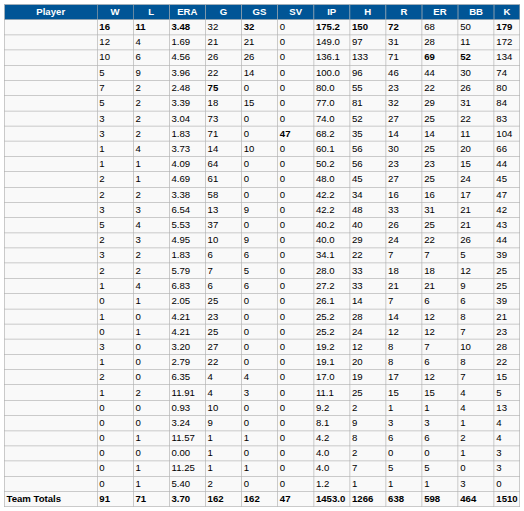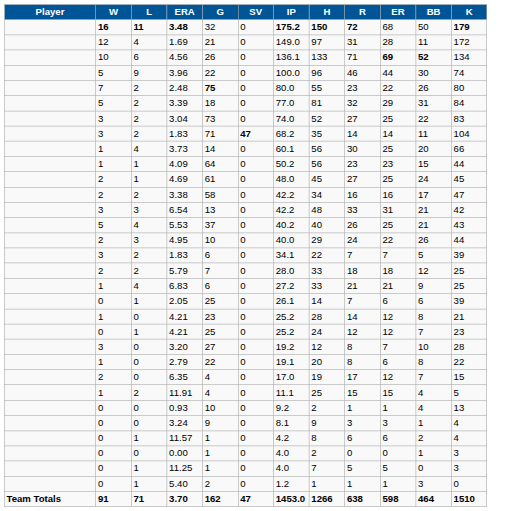- column: GS | 32 | 21 | 26 | 14 | 0 | 15 | 0 | 0 | 10 | 0 | 0 | 0 | 9 | 0 | 9 | 6 | 5 | 6 | 0 | 0 | 0 | 0 | 0 | 4 | 3 | 0 | 0 | 1 | 0 | 1 | 0 | 162
